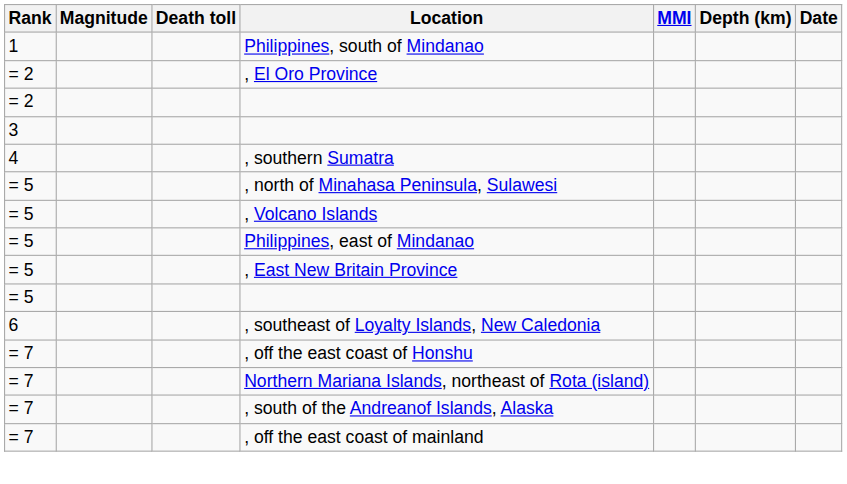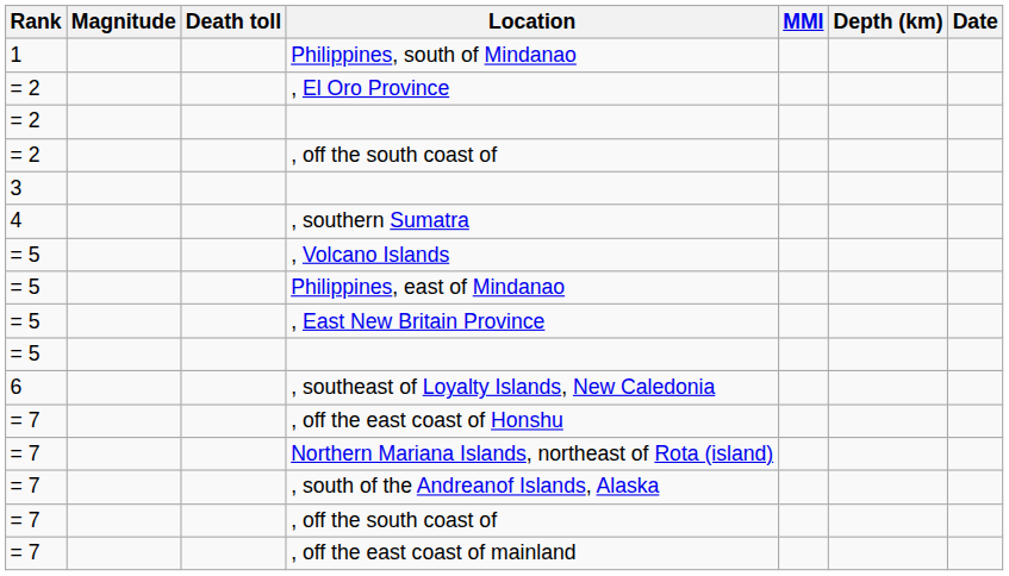+ row: = 2 | , off the south coast of
- row: = 5 | , north of Minahasa Peninsula, Sulawesi
+ row: = 7 | , off the south coast of
